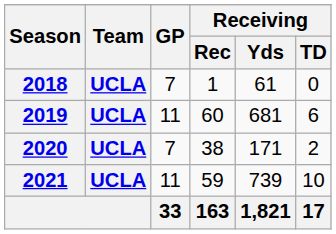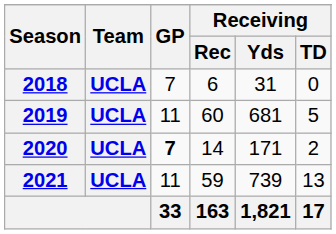2018 | Receiving / Rec: 1 -> 6
2018 | Receiving / Yds: 61 -> 31
2019 | Receiving / TD: 6 -> 5
2020 | GP: normal -> bold
2020 | Receiving / Rec: 38 -> 14
2021 | Receiving / TD: 10 -> 13
